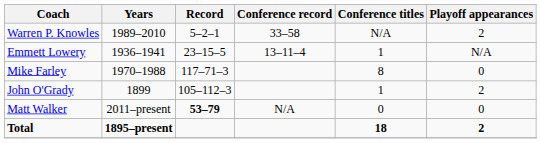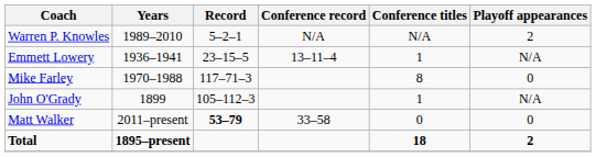Warren P. Knowles | Conference record: 33–58 -> N/A
John O'Grady | Playoff appearances: 2 -> N/A
Matt Walker | Conference record: N/A -> 33–58
